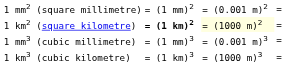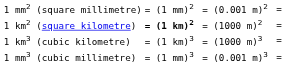1 km2 (square kilometre) | column 3: lightyellow background -> no background
rows swapped: 1 mm3 (cubic millimetre) <-> 1 km3 (cubic kilometre)
